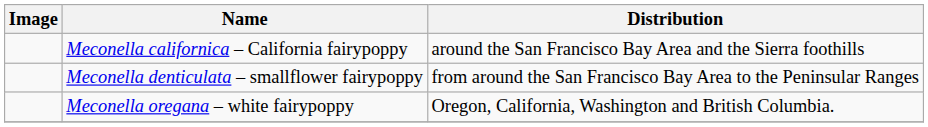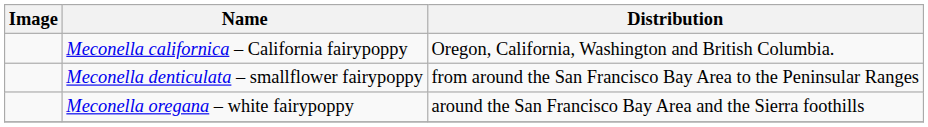Meconella californica – California fairypoppy | Distribution: around the San Francisco Bay Area and the Sierra foothills -> Oregon, California, Washington and British Columbia.
Meconella oregana – white fairypoppy | Distribution: Oregon, California, Washington and British Columbia. -> around the San Francisco Bay Area and the Sierra foothills
